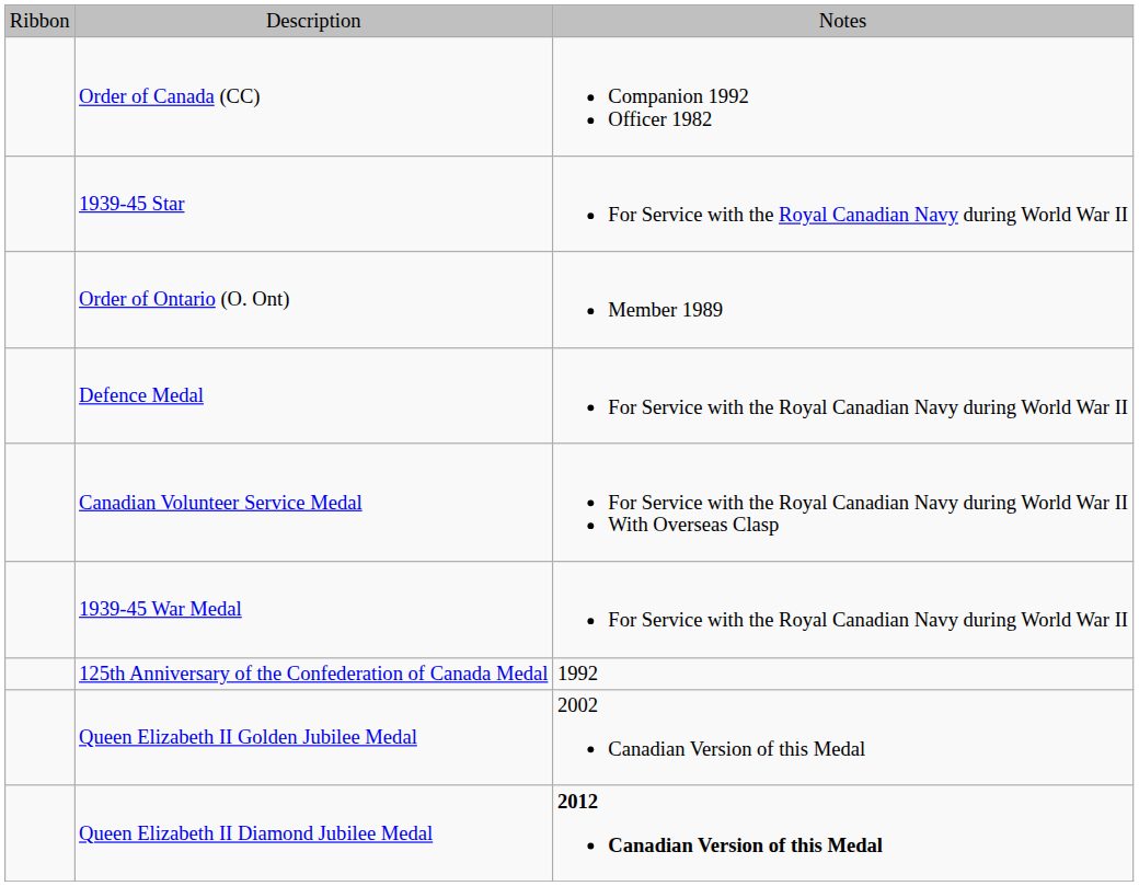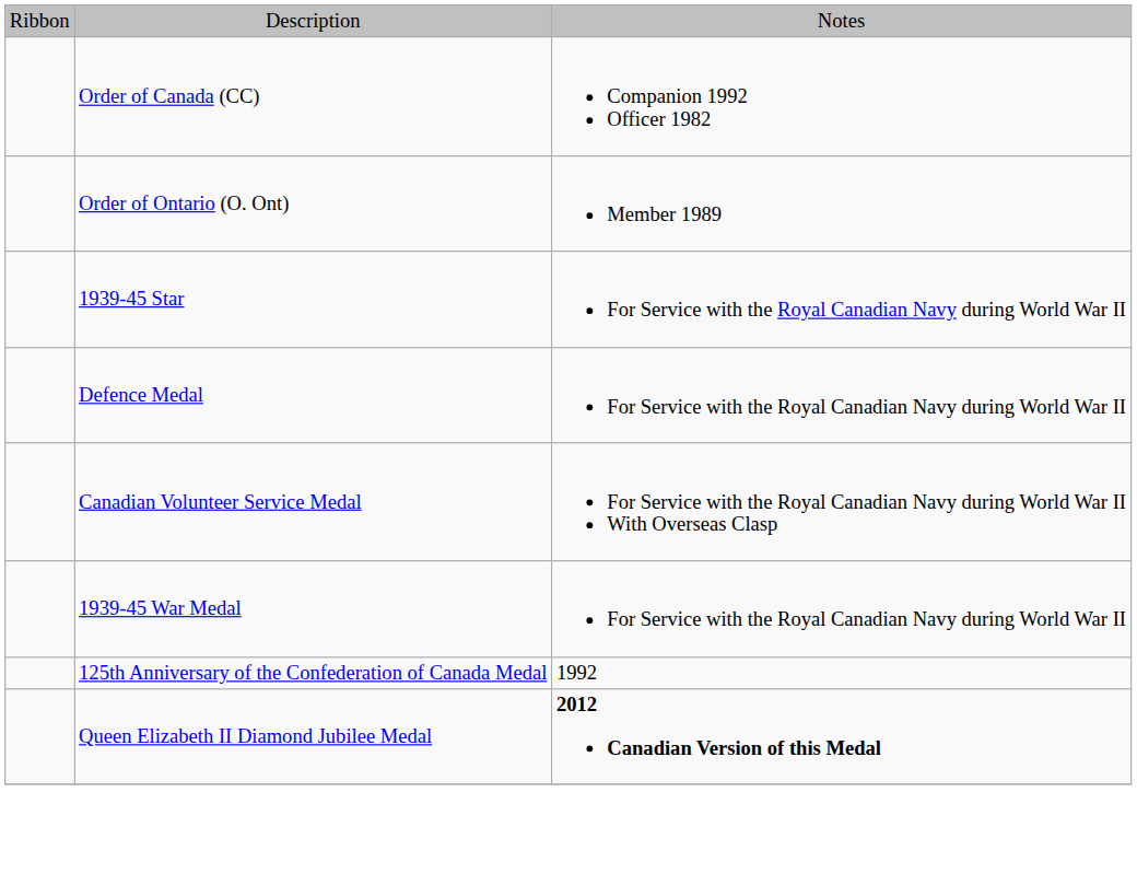rows swapped: Order of Ontario (O. Ont) <-> 1939-45 Star
- row: Queen Elizabeth II Golden Jubilee Medal | 2002 Canadian Version of this Medal
